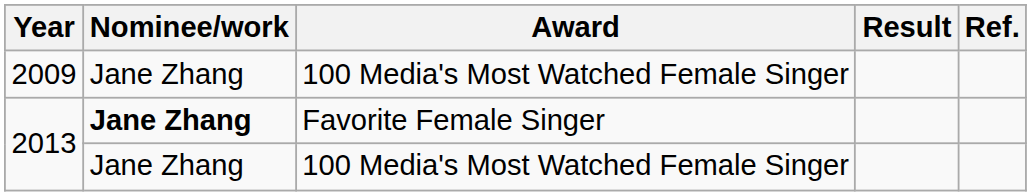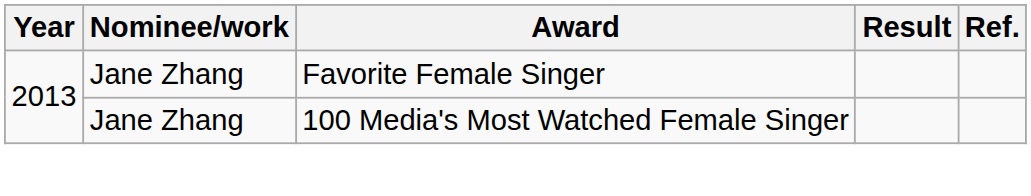- row: 2009 | Jane Zhang | 100 Media's Most Watched Female Singer
2013 / Favorite Female Singer | Nominee/work: bold -> normal
